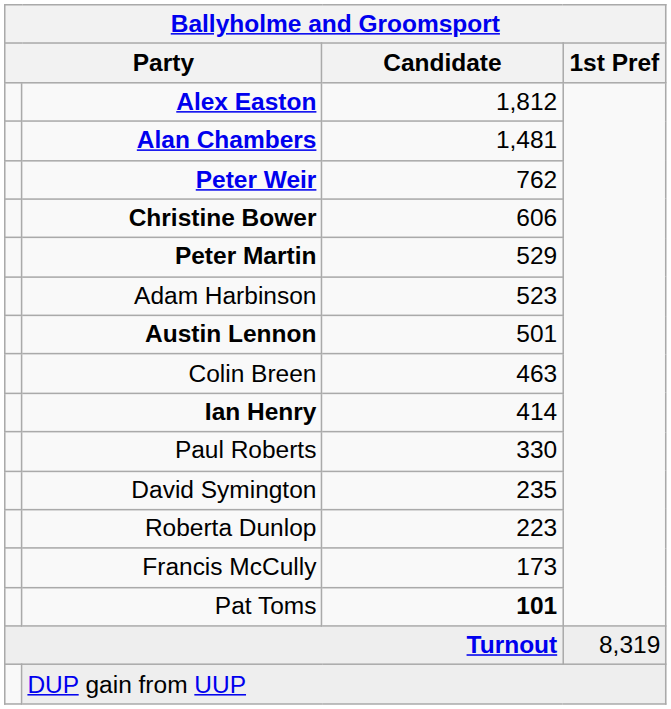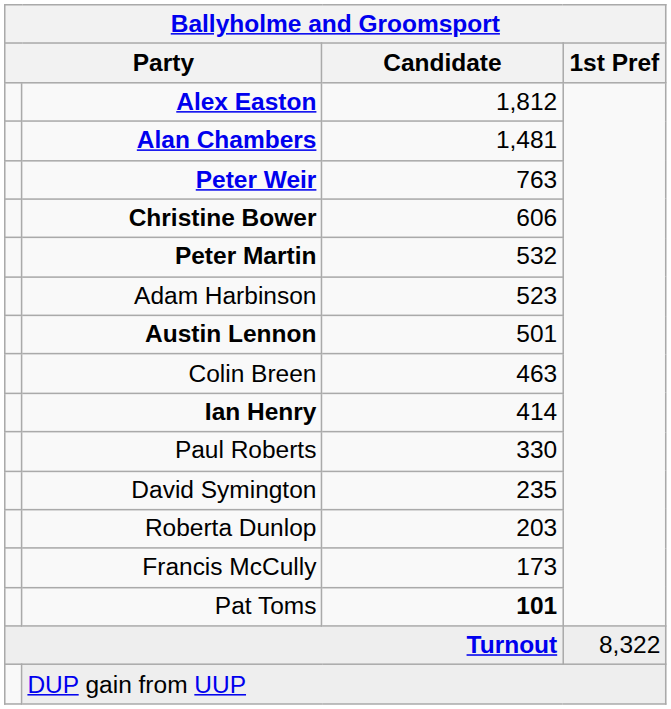Peter Weir | Candidate: 762 -> 763
Peter Martin | Candidate: 529 -> 532
Roberta Dunlop | Candidate: 223 -> 203
Turnout | 1st Pref: 8,319 -> 8,322
